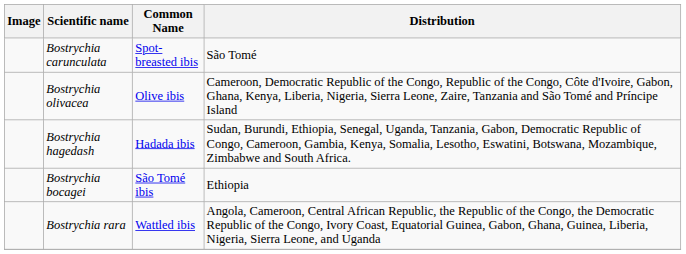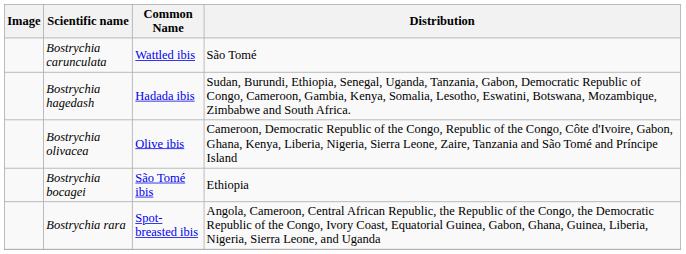Bostrychia carunculata | Common Name: Spot-breasted ibis -> Wattled ibis
rows swapped: Bostrychia hagedash <-> Bostrychia olivacea
Bostrychia rara | Common Name: Wattled ibis -> Spot-breasted ibis
